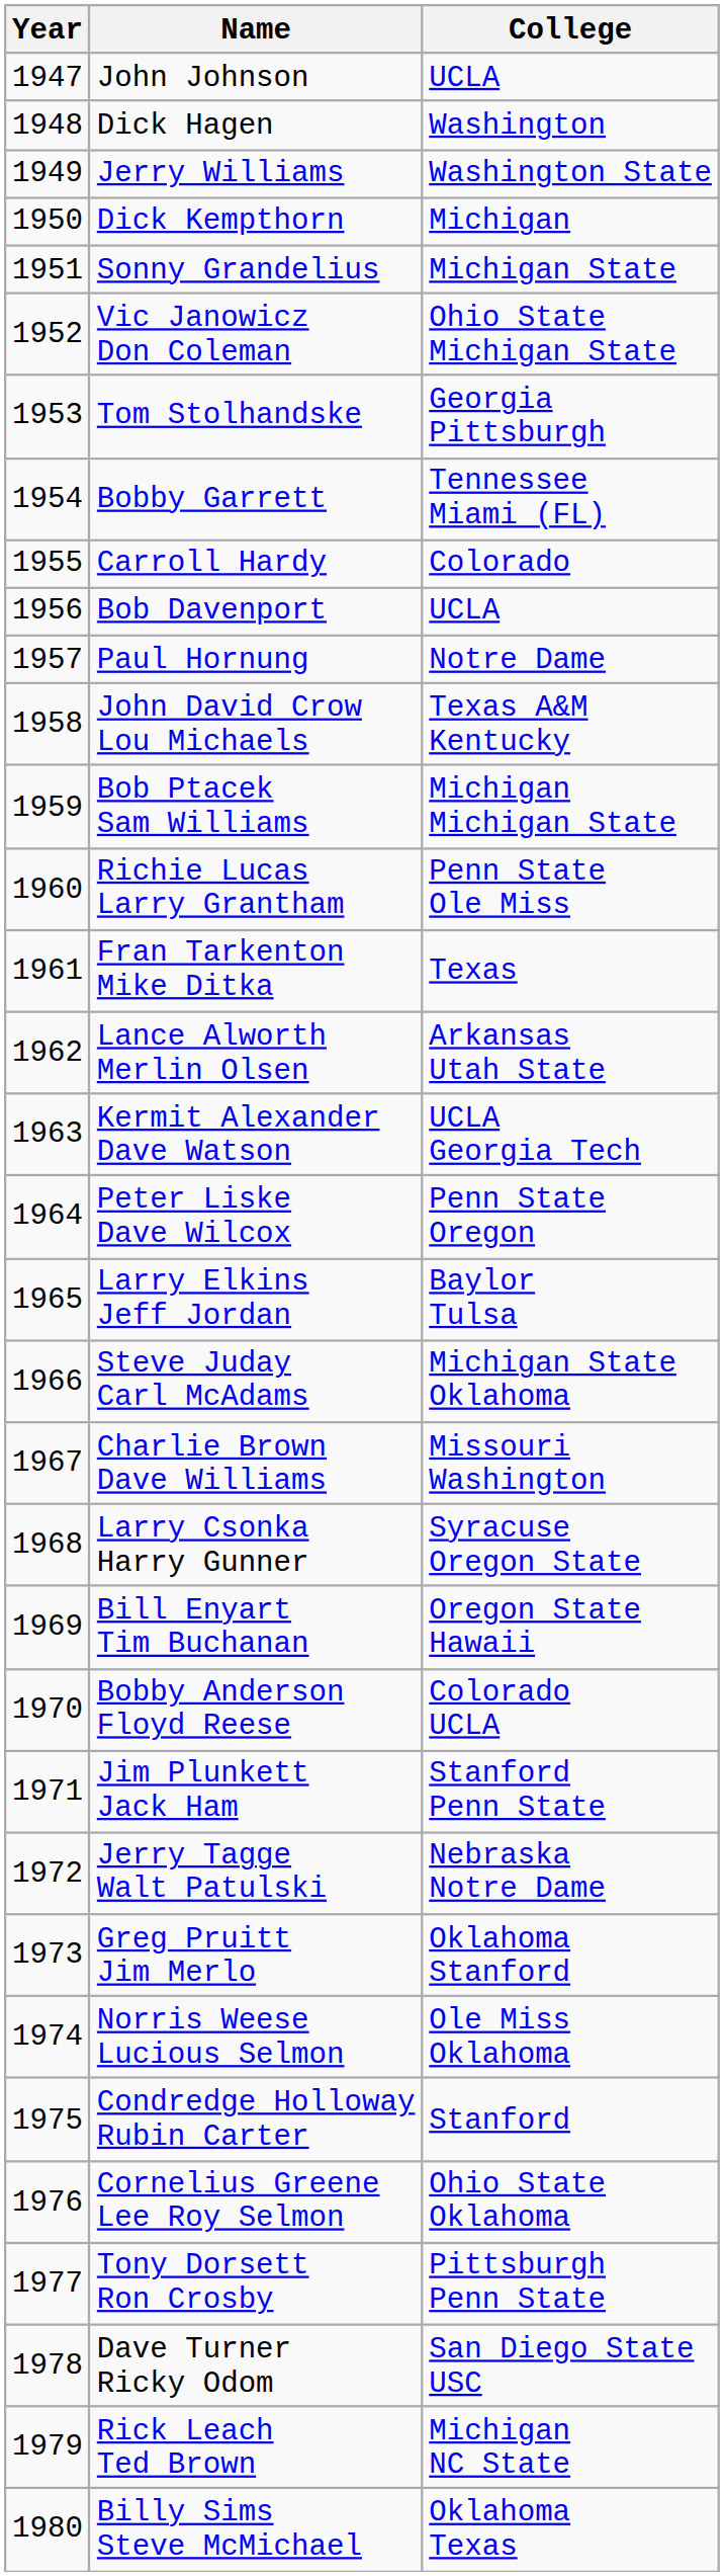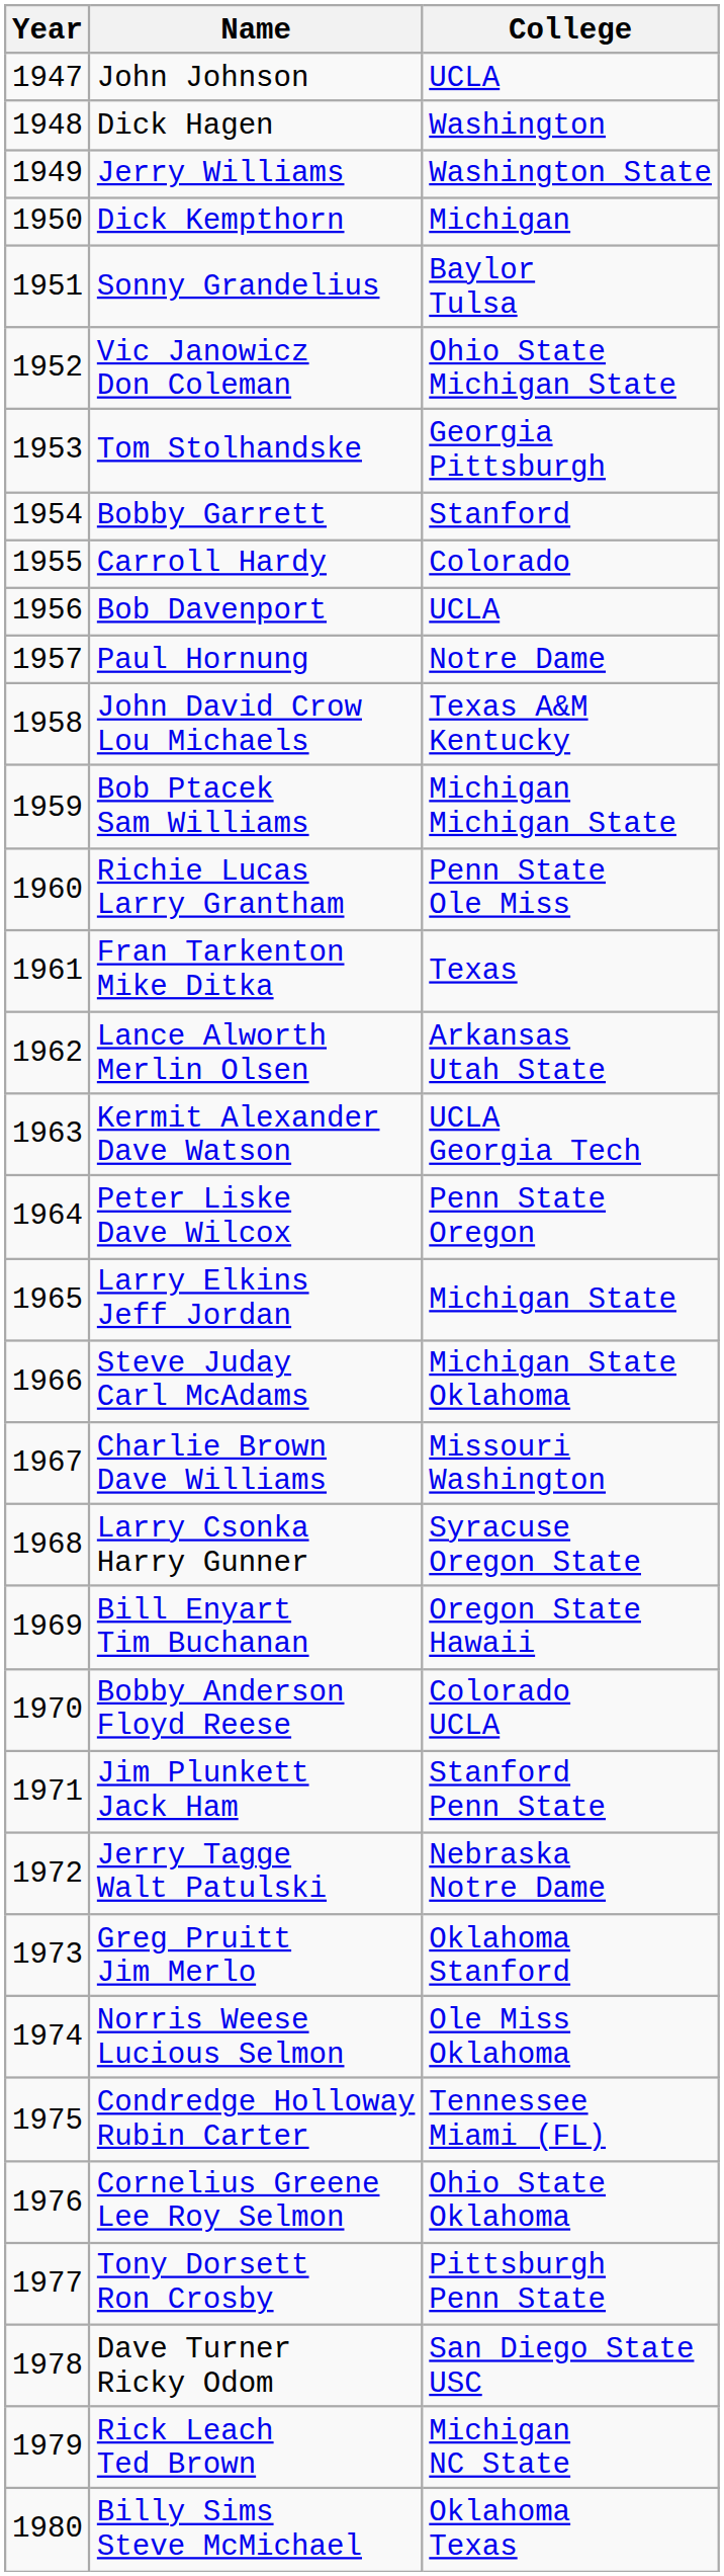Sonny Grandelius | College: Michigan State -> Baylor Tulsa
Bobby Garrett | College: Tennessee Miami (FL) -> Stanford
Larry Elkins Jeff Jordan | College: Baylor Tulsa -> Michigan State
Condredge Holloway Rubin Carter | College: Stanford -> Tennessee Miami (FL)
